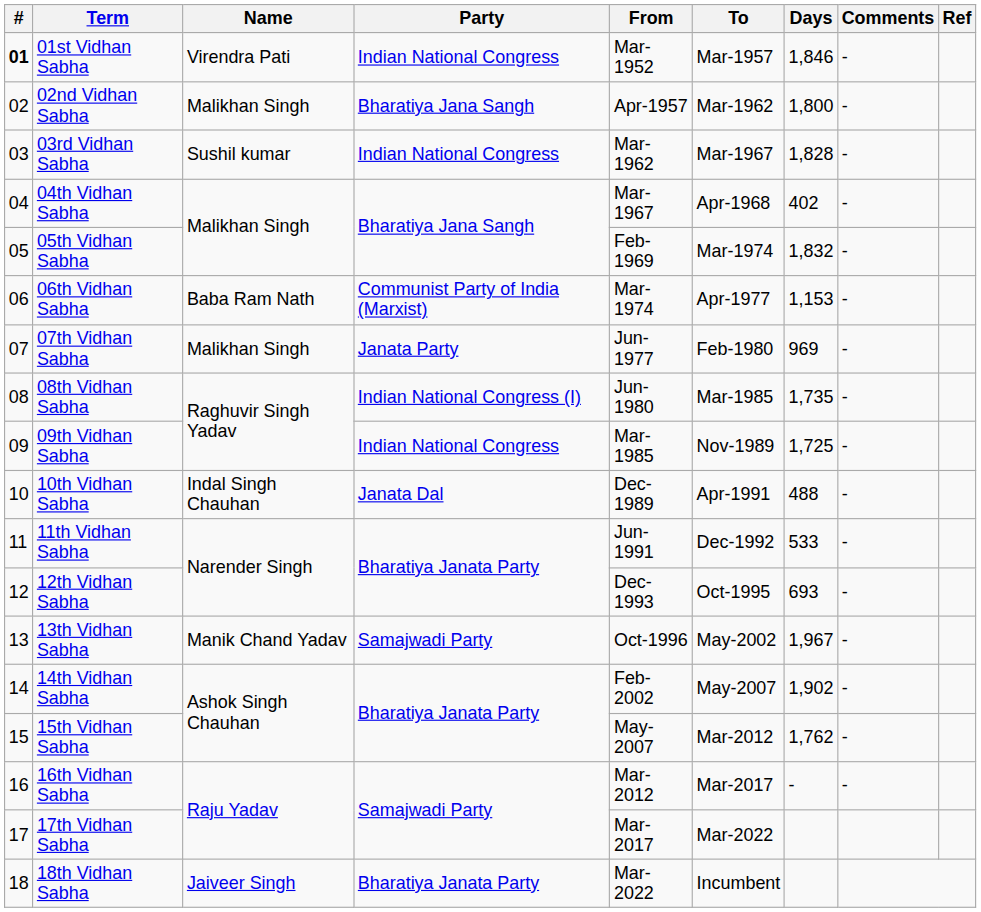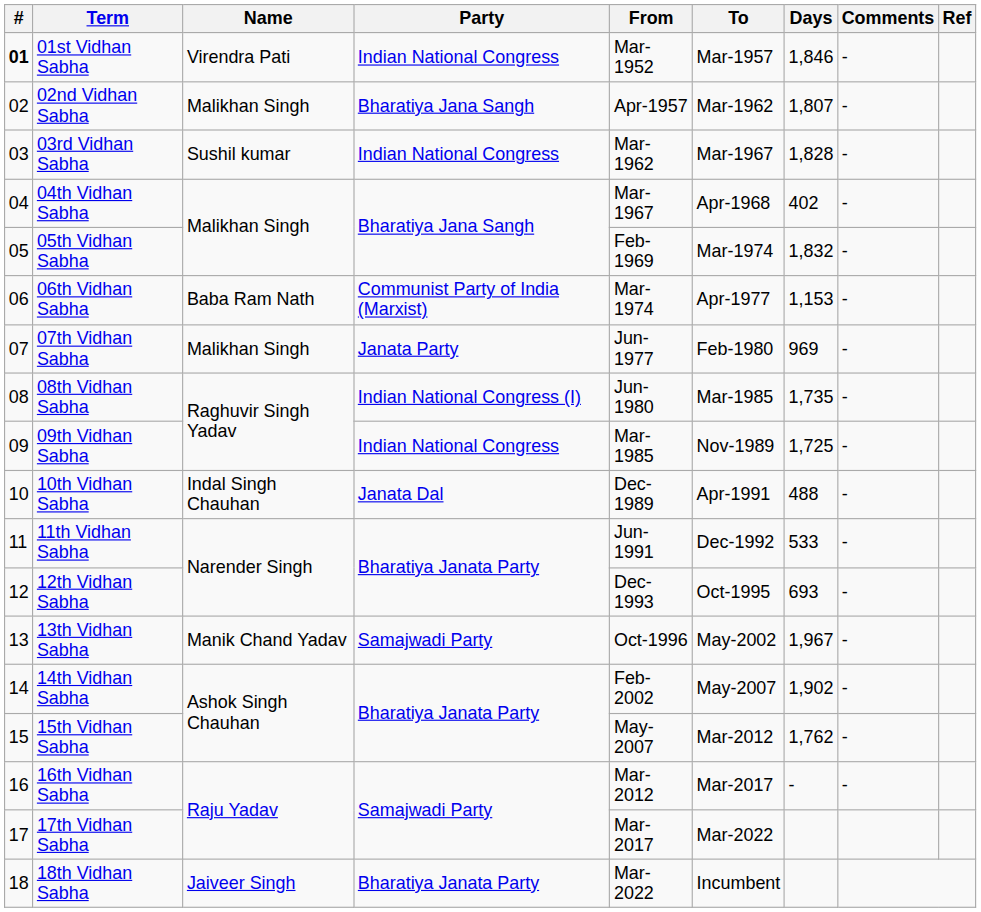02nd Vidhan Sabha | Days: 1,800 -> 1,807
